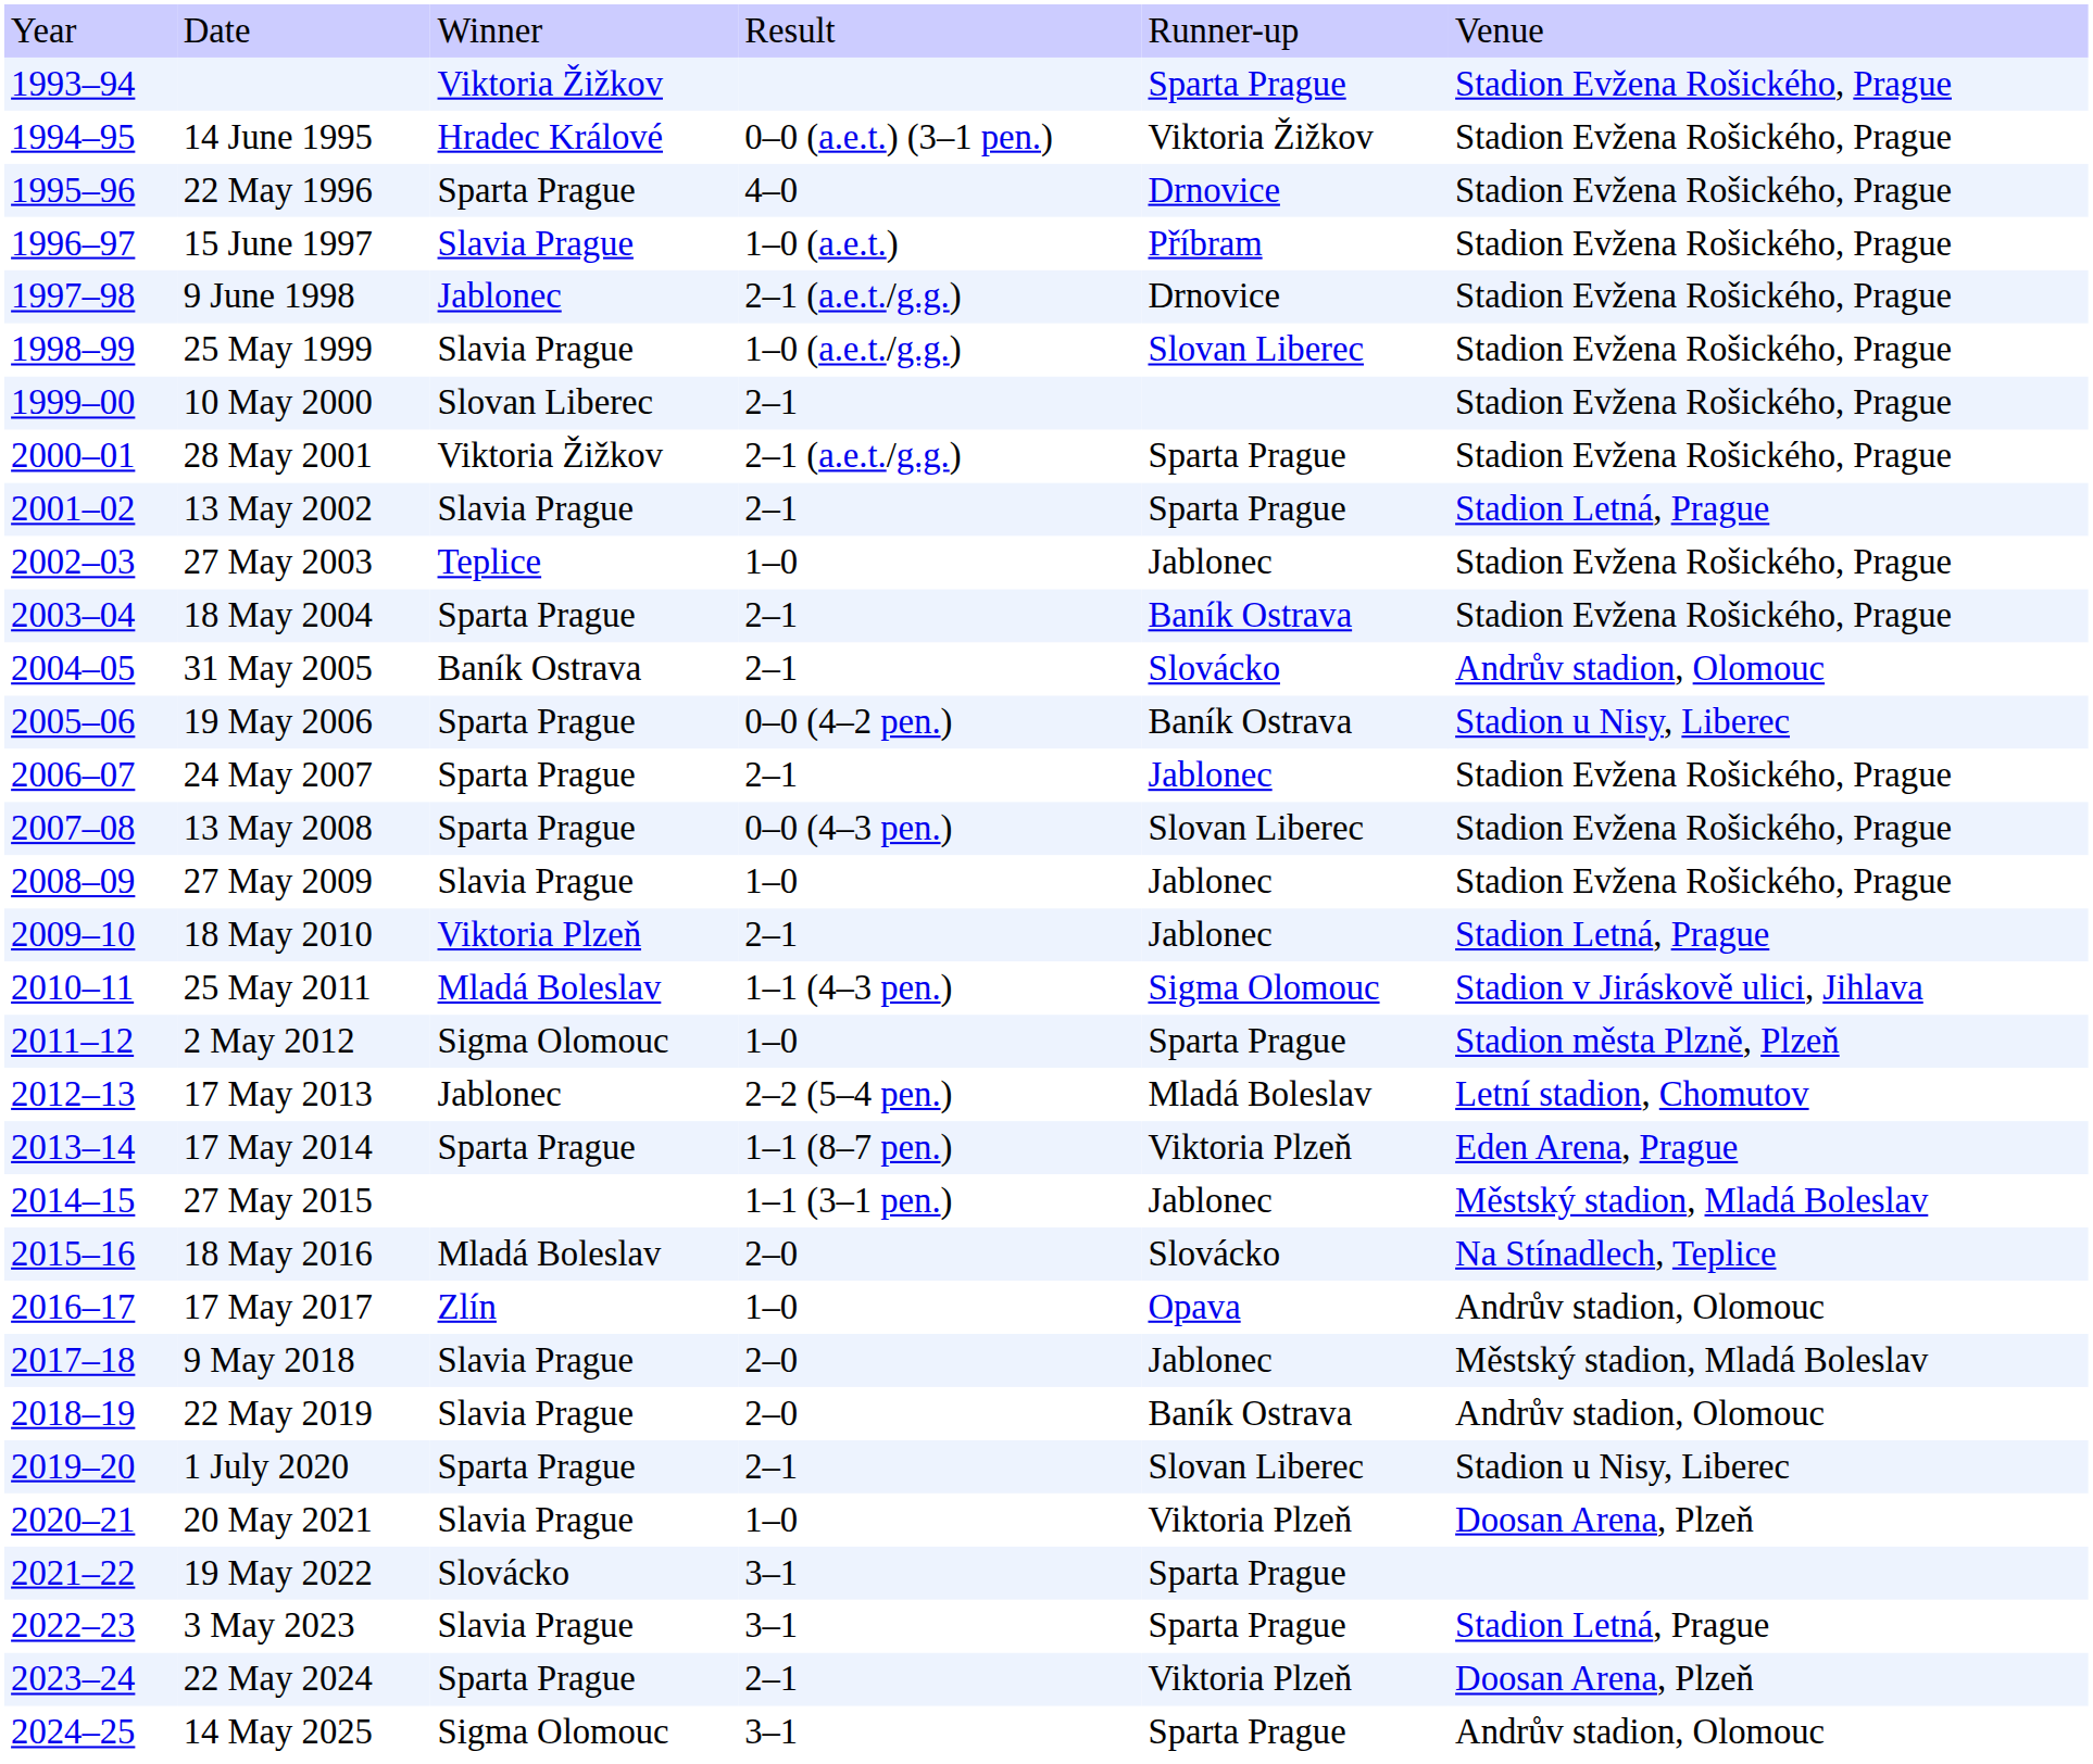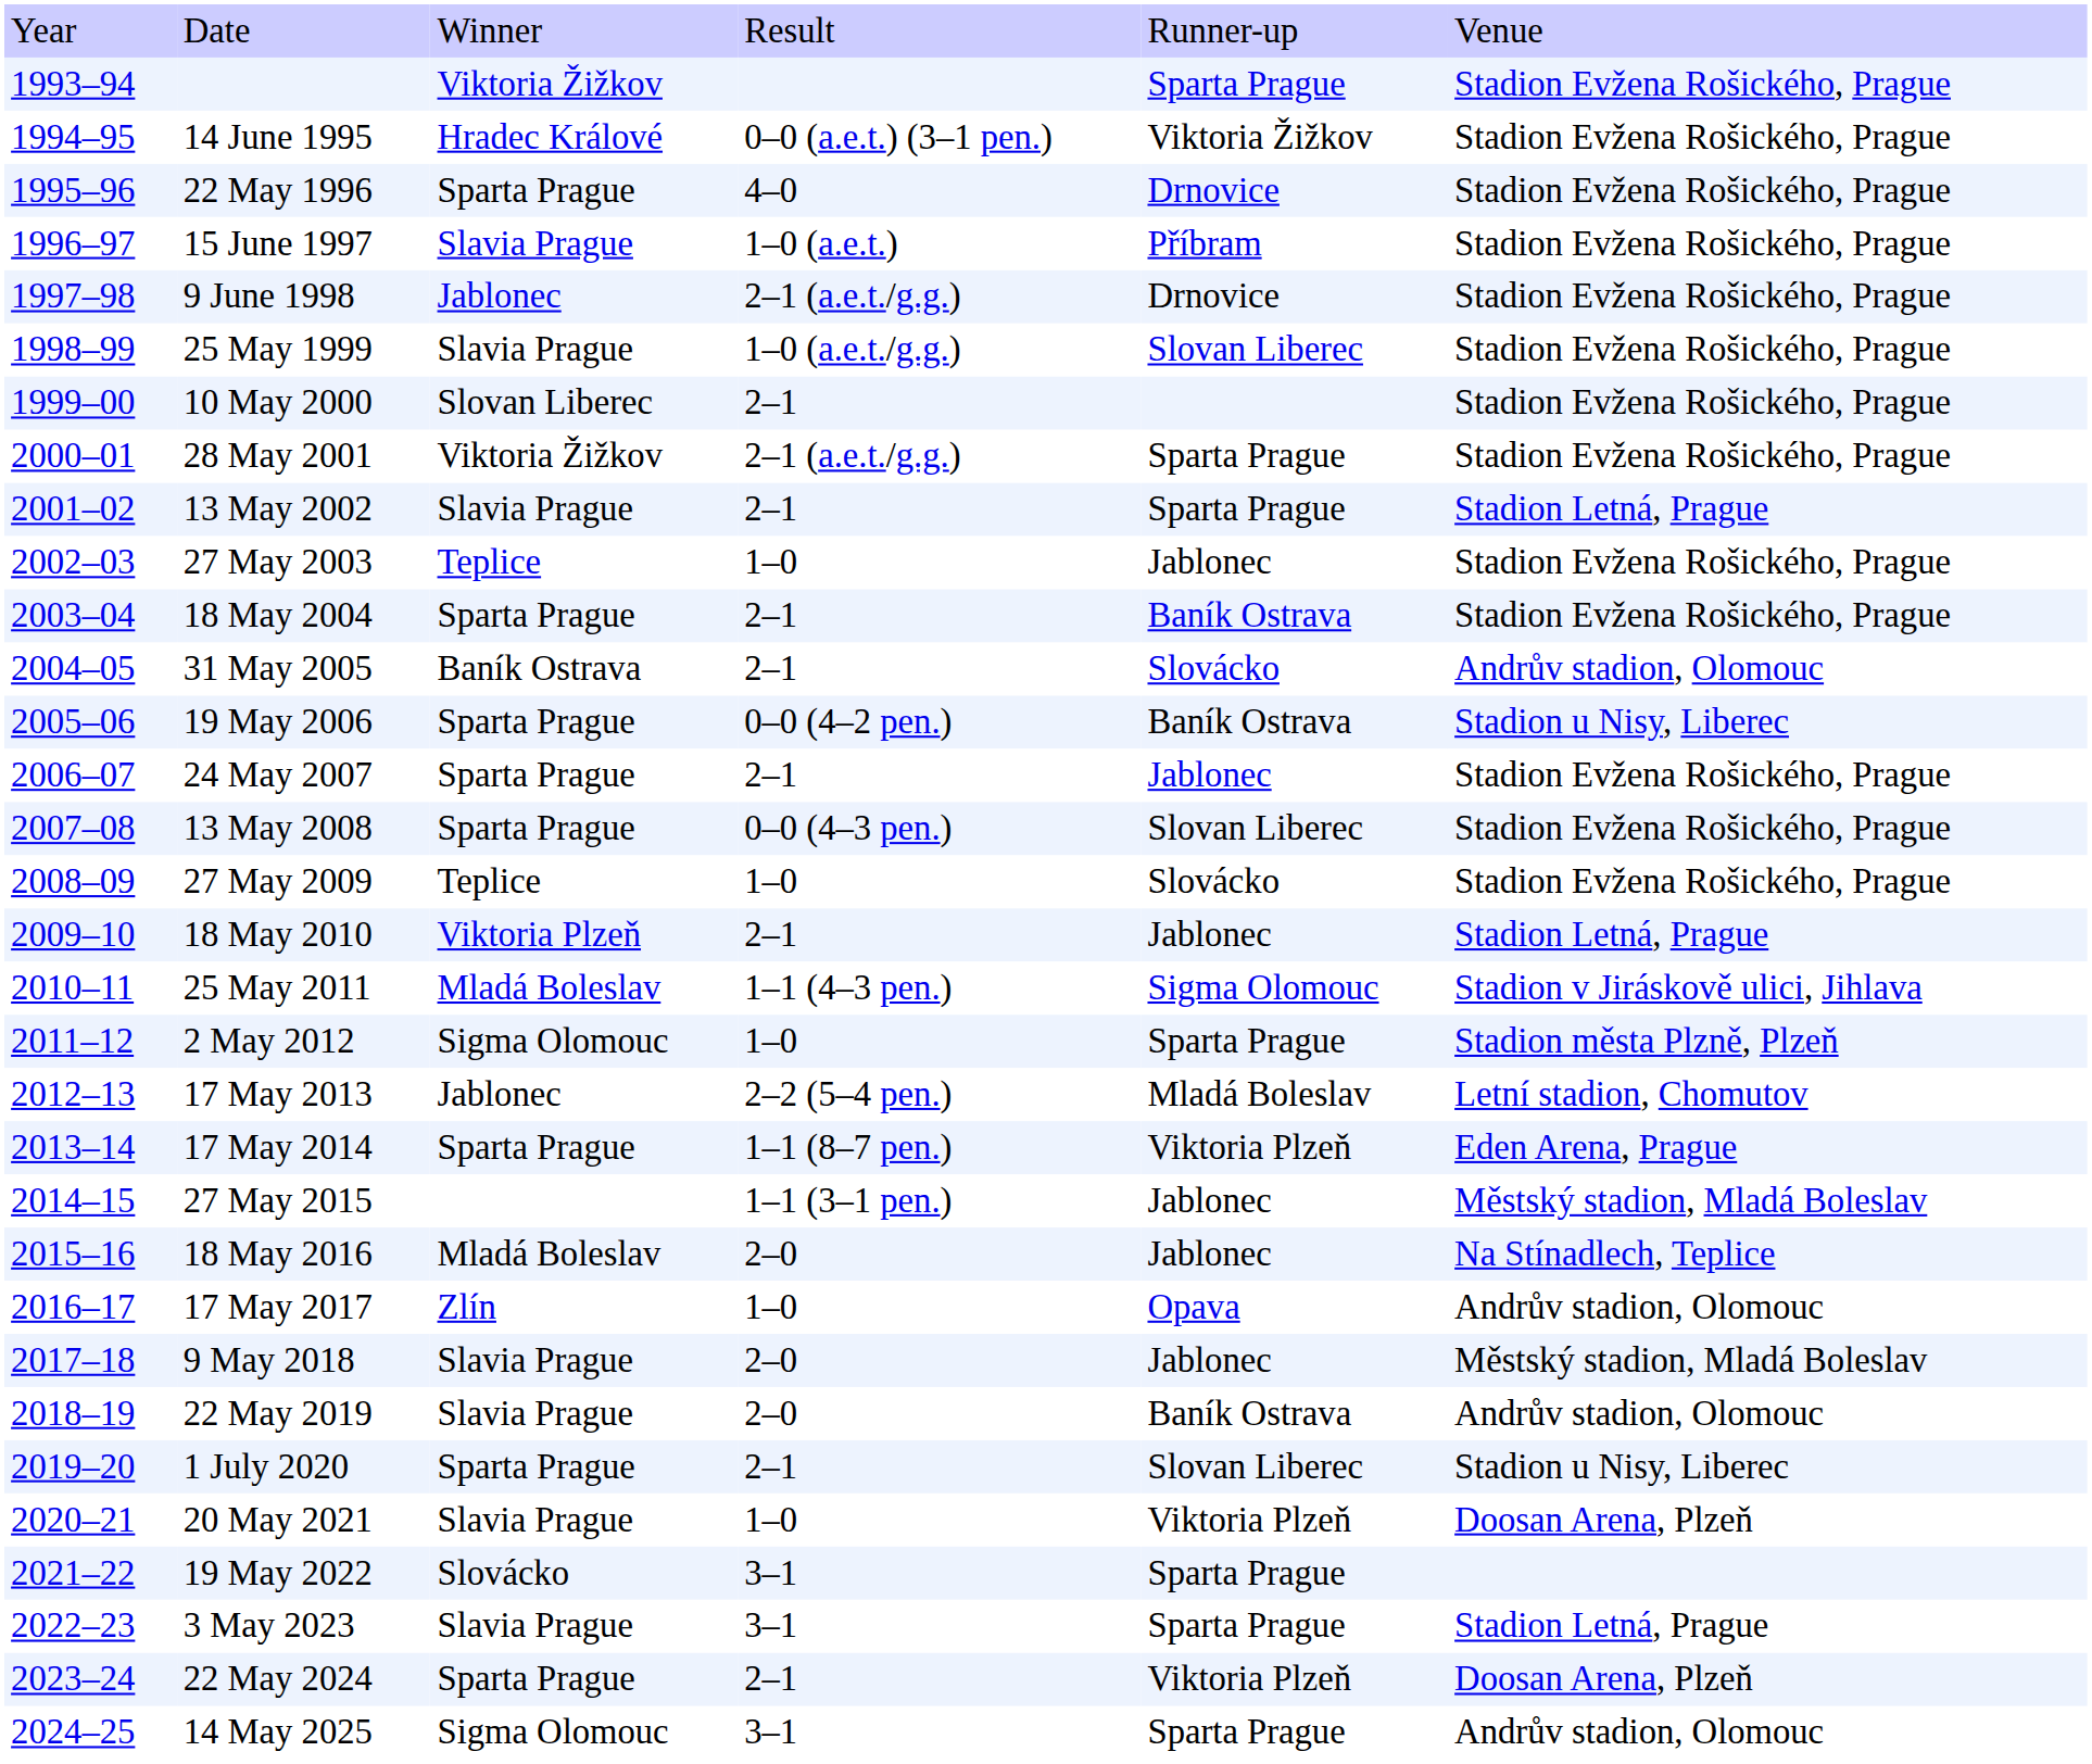27 May 2009 | column 3: Slavia Prague -> Teplice
27 May 2009 | column 5: Jablonec -> Slovácko
18 May 2016 | column 5: Slovácko -> Jablonec
